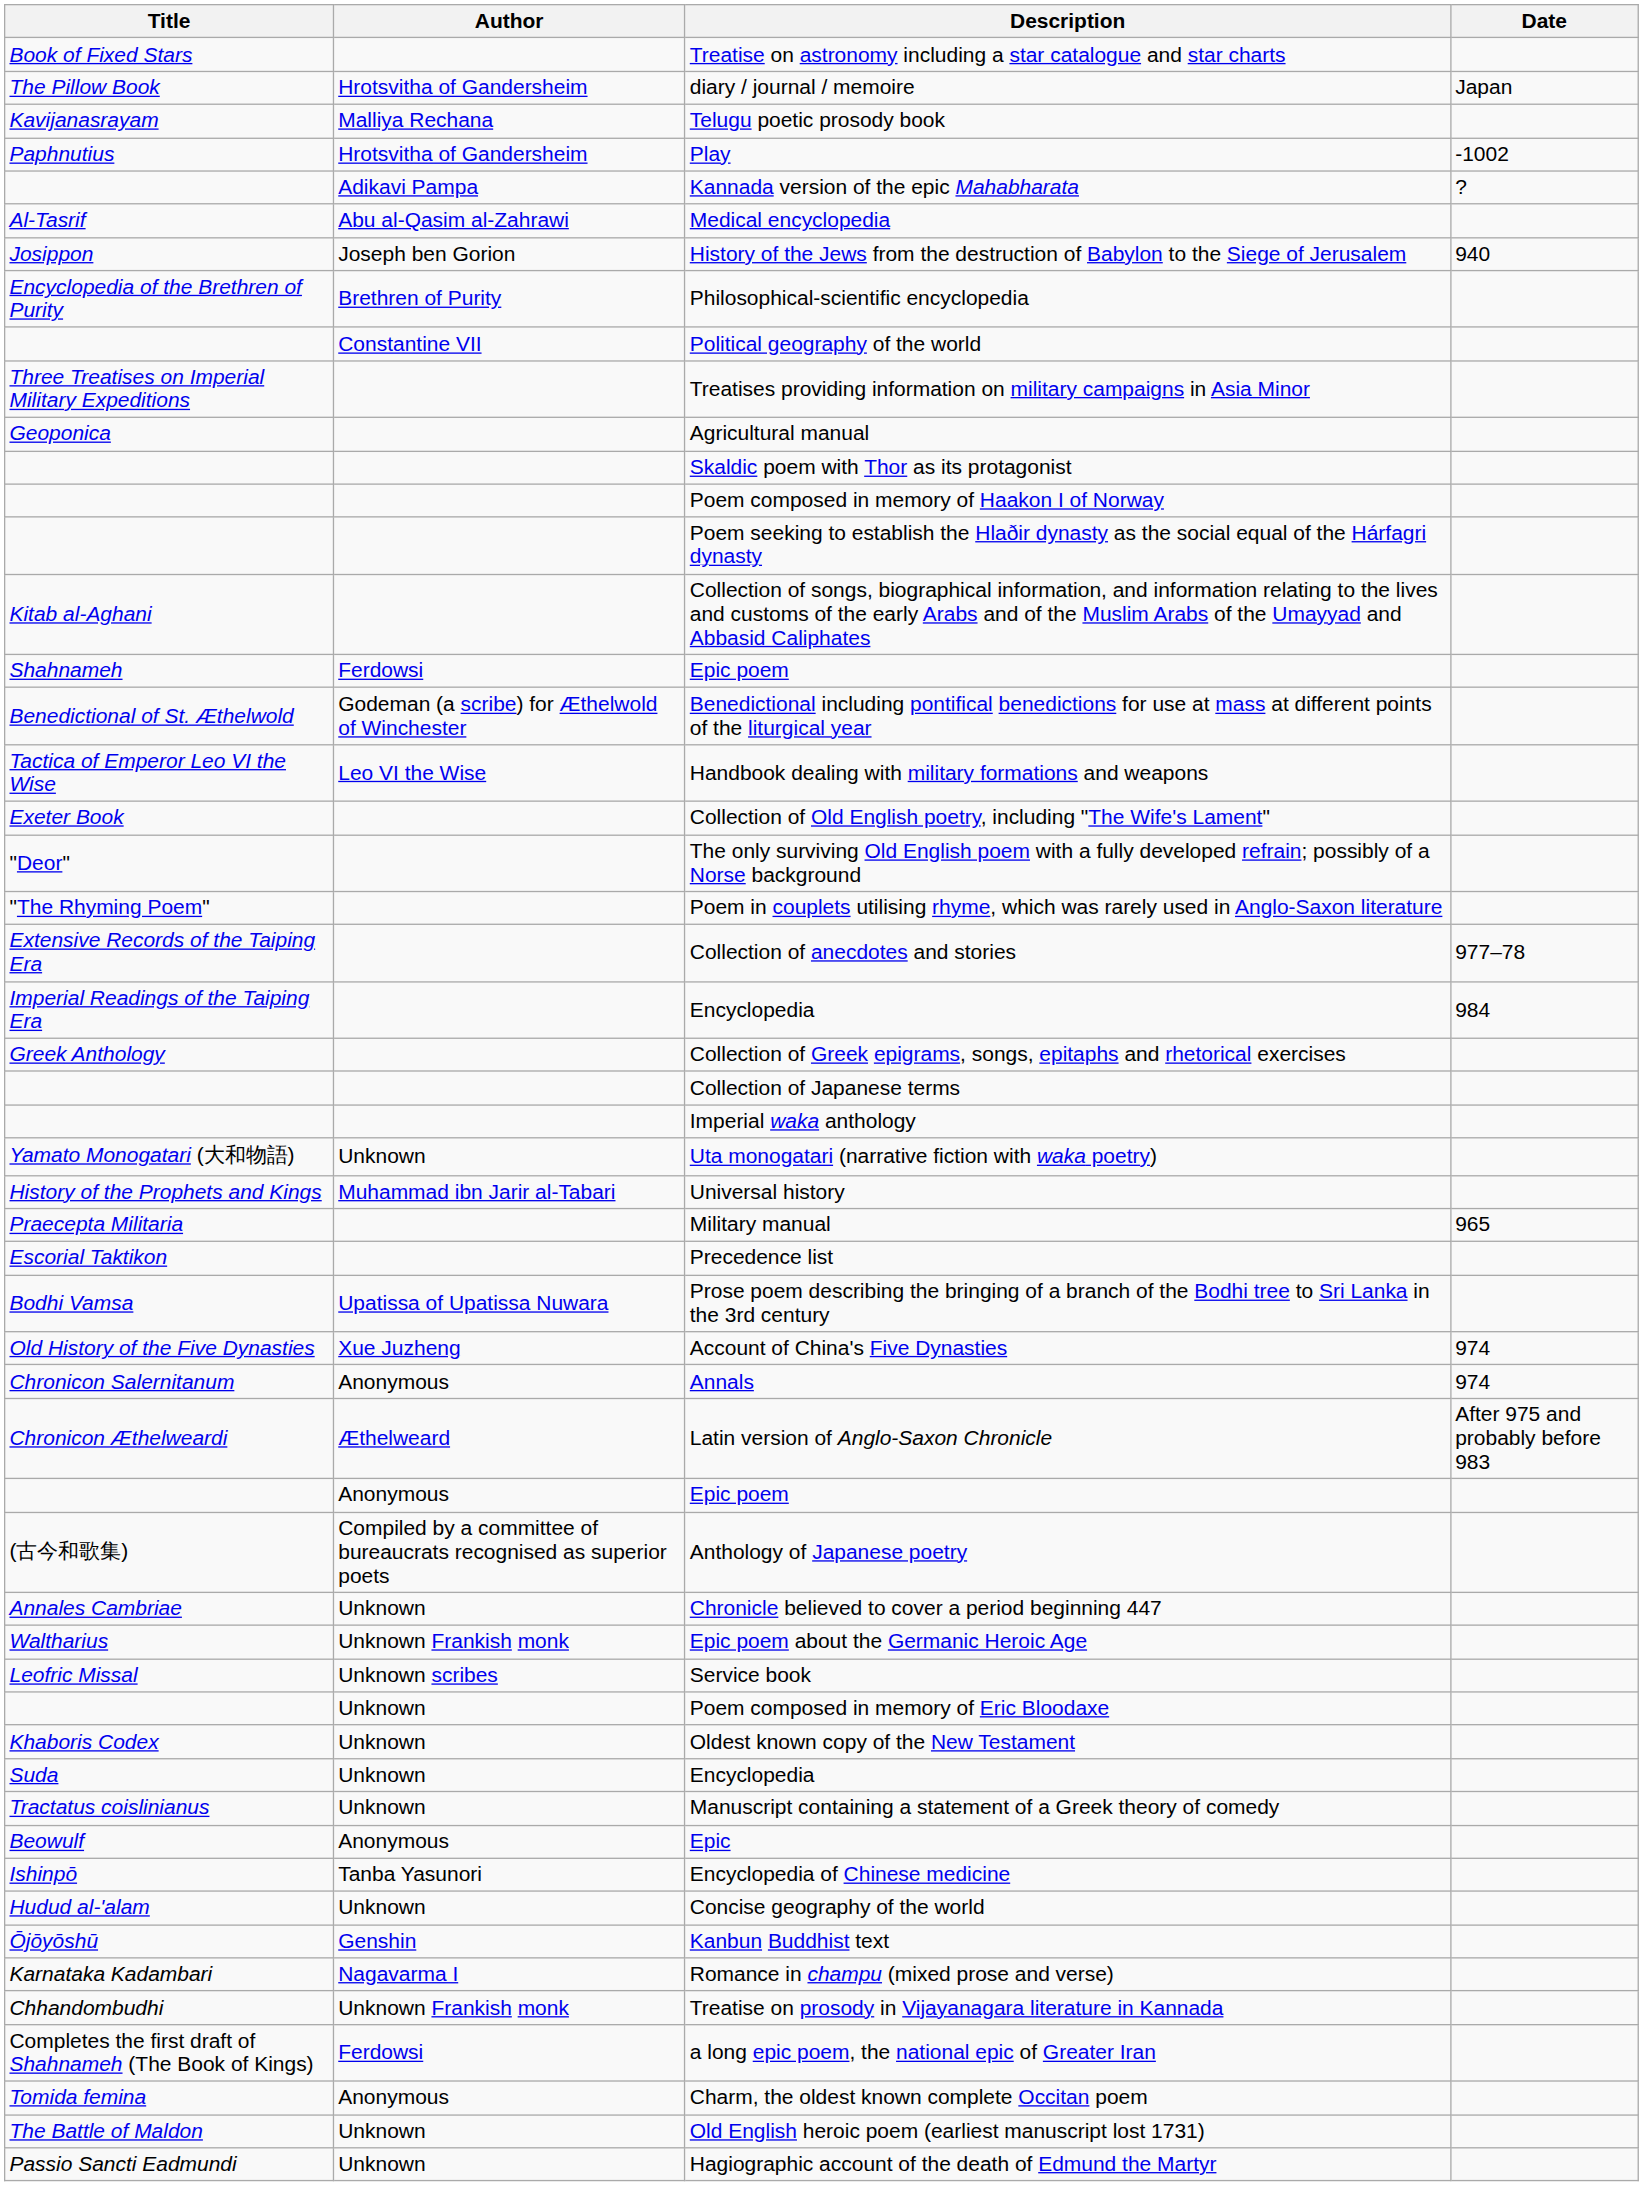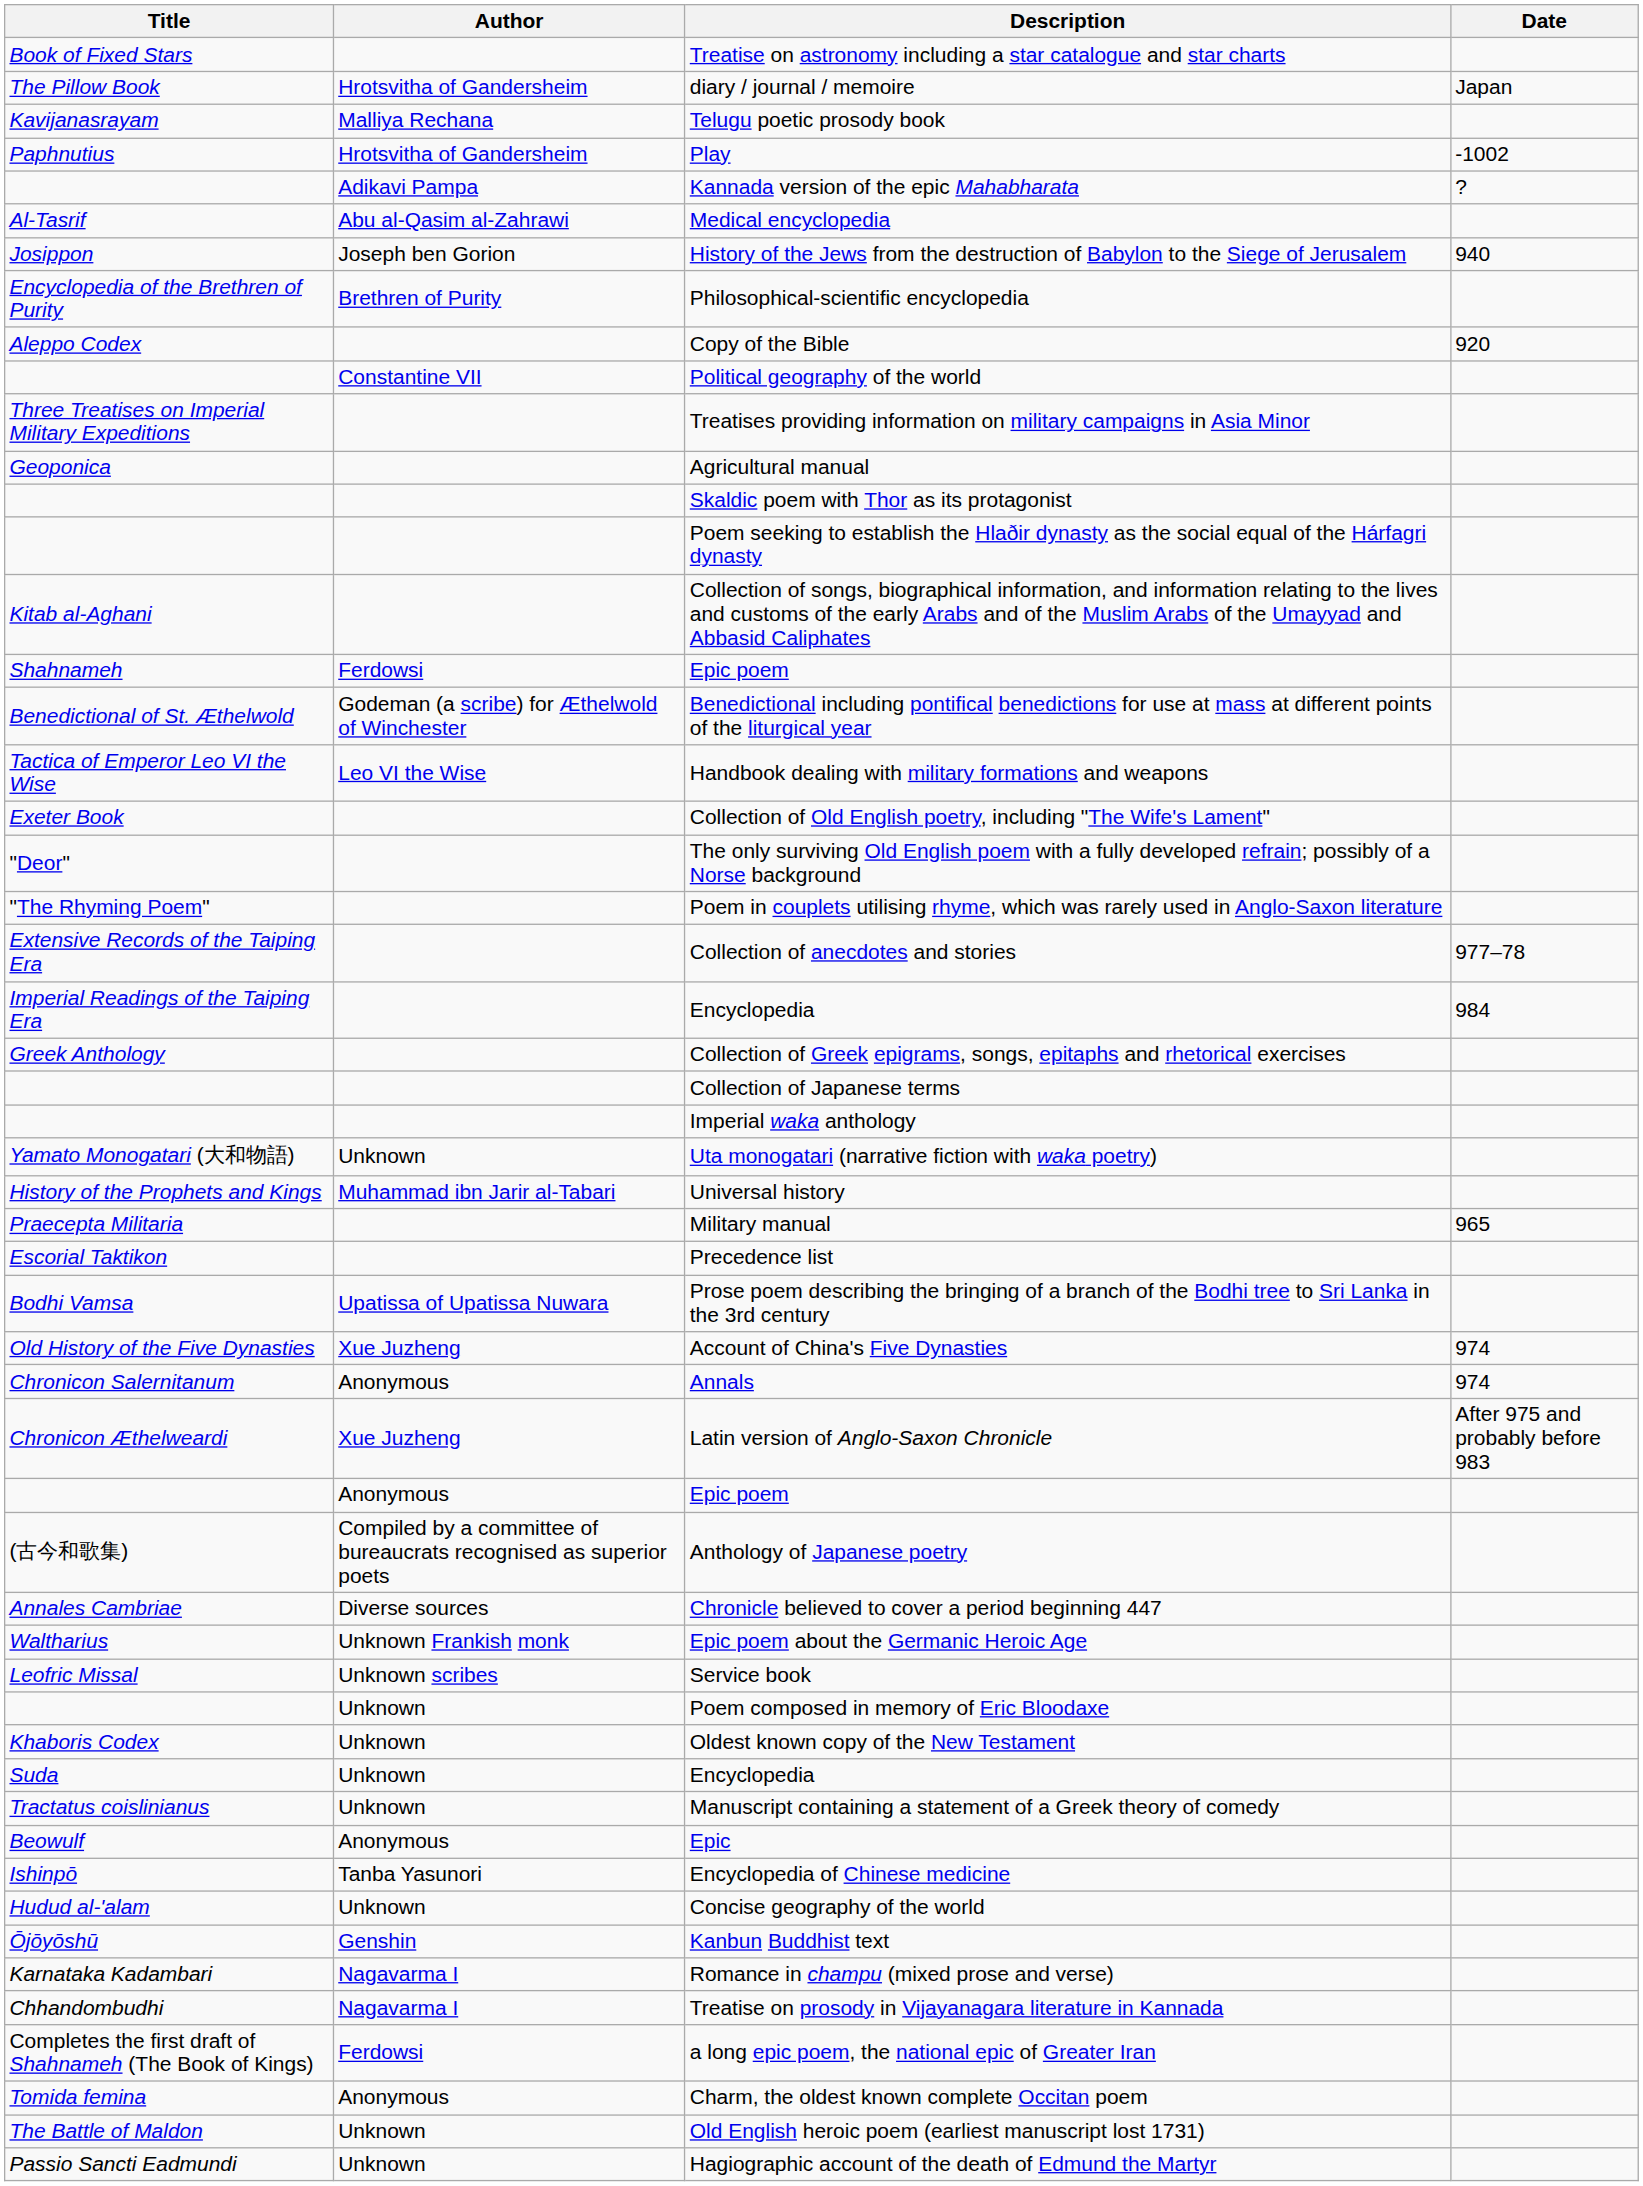+ row: Aleppo Codex | Copy of the Bible | 920
- row: Poem composed in memory of Haakon I of Norway
Latin version of Anglo-Saxon Chronicle | Author: Æthelweard -> Xue Juzheng
Chronicle believed to cover a period beginning 447 | Author: Unknown -> Diverse sources
Treatise on prosody in Vijayanagara literature in Kannada | Author: Unknown Frankish monk -> Nagavarma I
